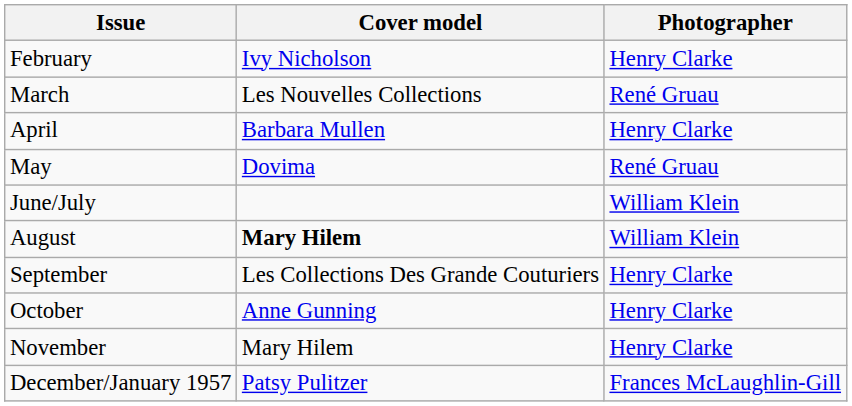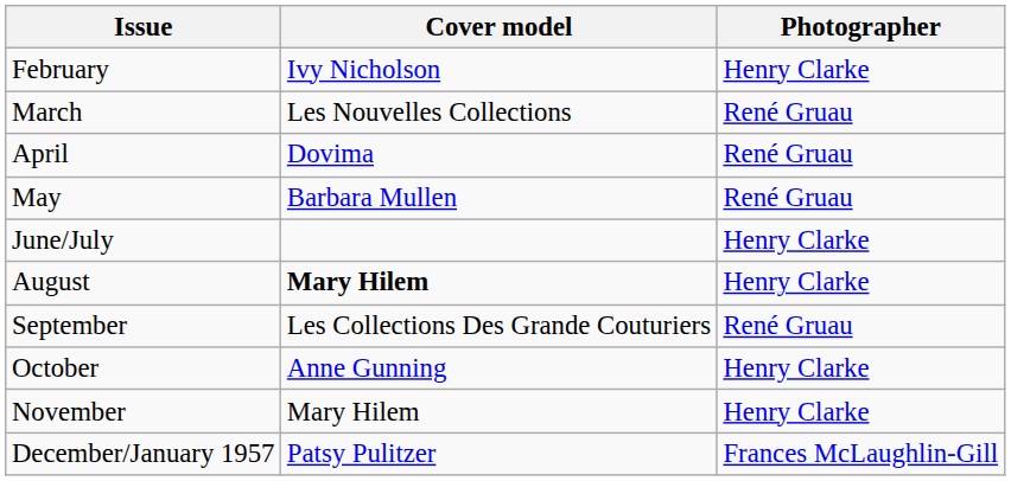April | Cover model: Barbara Mullen -> Dovima
April | Photographer: Henry Clarke -> René Gruau
May | Cover model: Dovima -> Barbara Mullen
June/July | Photographer: William Klein -> Henry Clarke
August | Photographer: William Klein -> Henry Clarke
September | Photographer: Henry Clarke -> René Gruau
